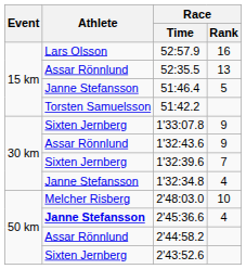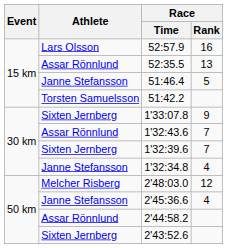1'32:43.6 | Race / Rank: 9 -> 7
2'48:03.0 | Race / Rank: 10 -> 12
2'45:36.6 | Athlete: bold -> normal
